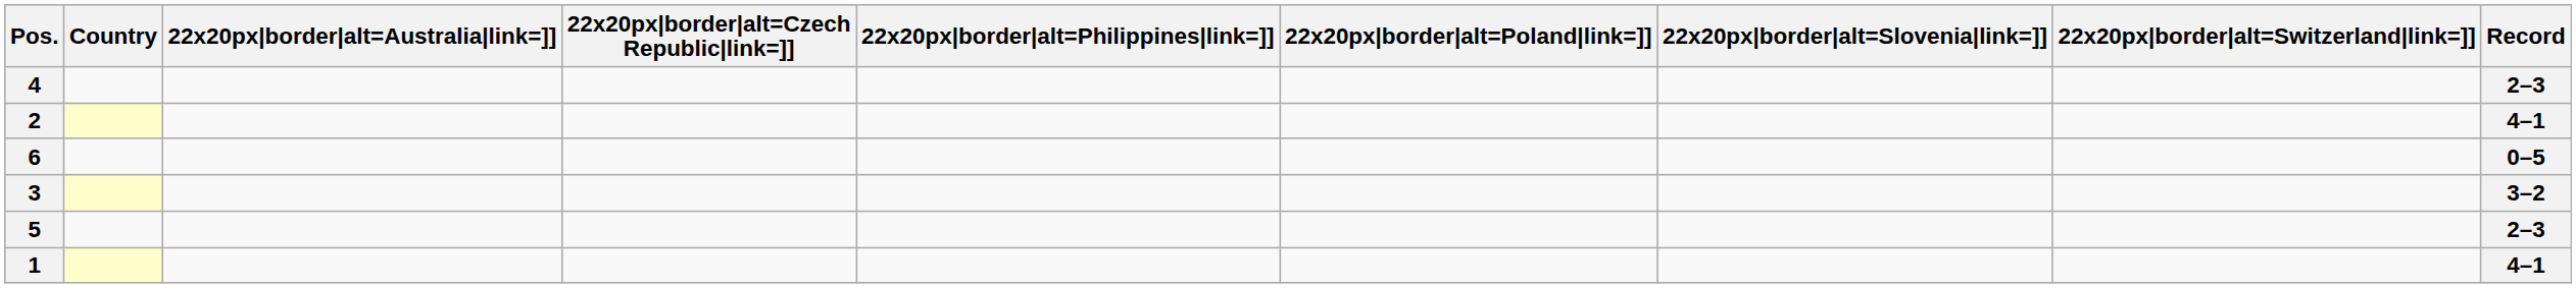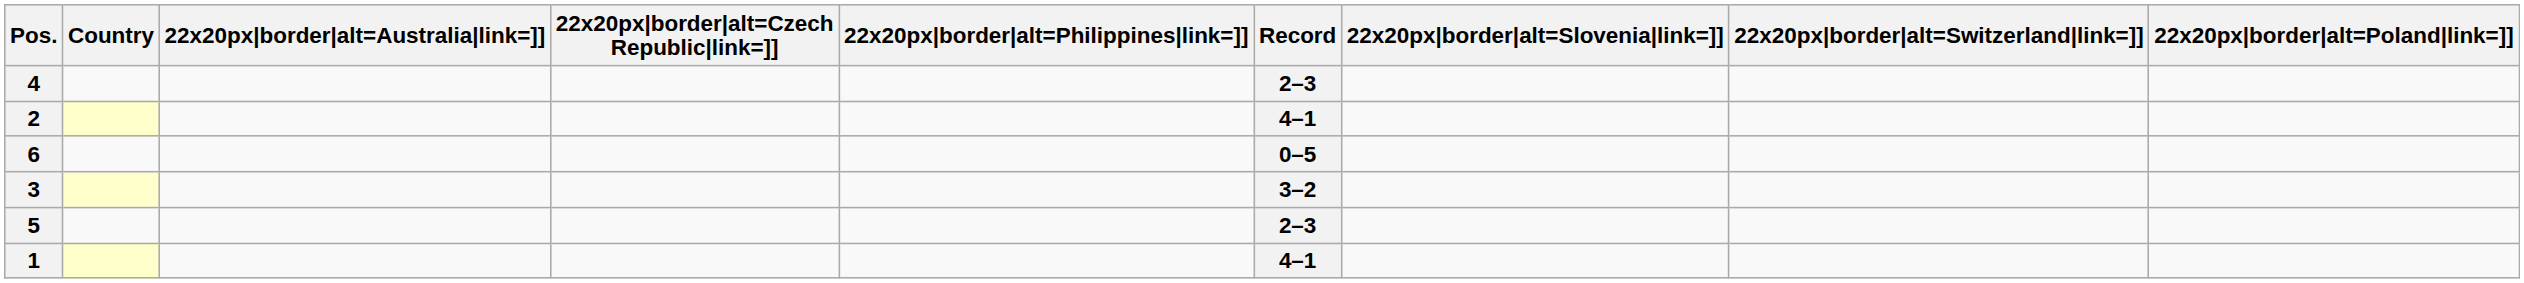columns swapped: 22x20px|border|alt=Poland|link=]] <-> Record
